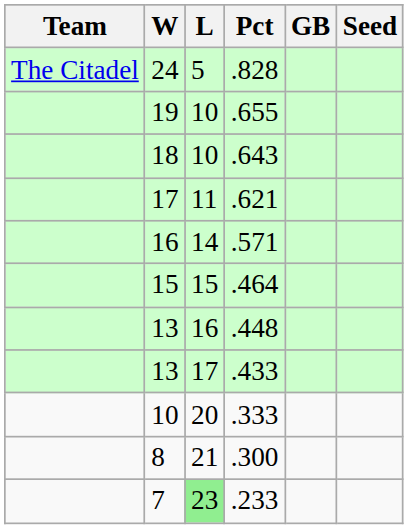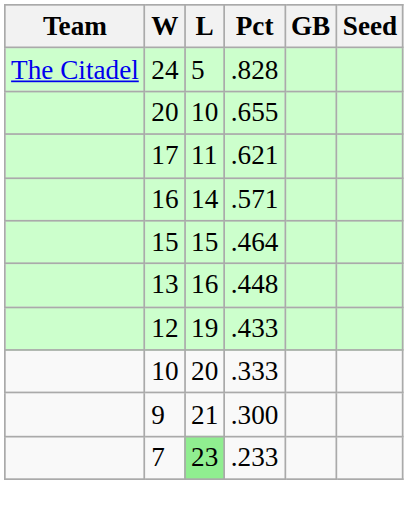.655 | W: 19 -> 20
- row: 18 | 10 | .643
.433 | W: 13 -> 12
.433 | L: 17 -> 19
.300 | W: 8 -> 9
